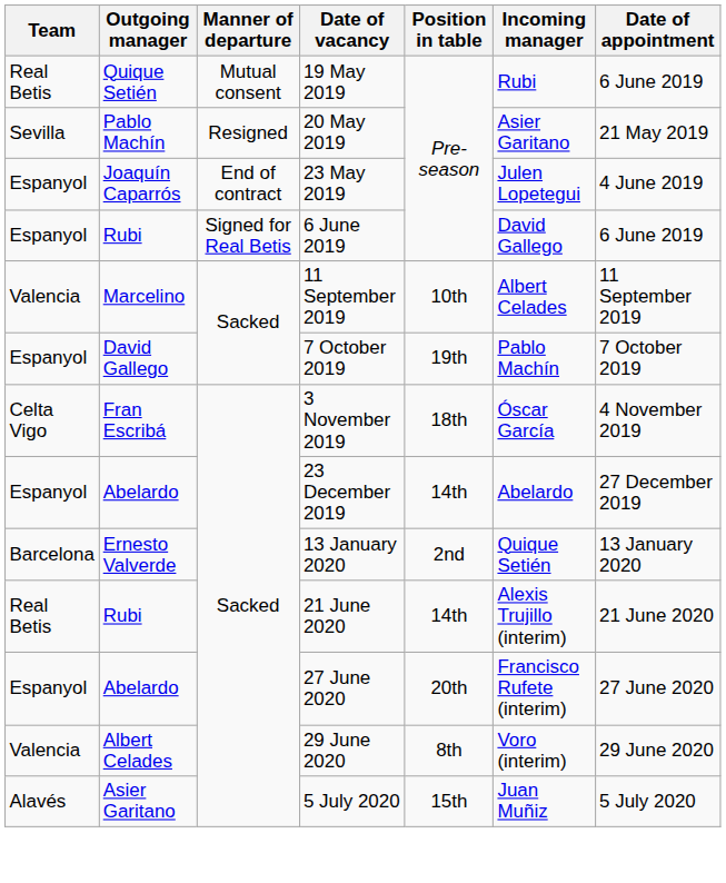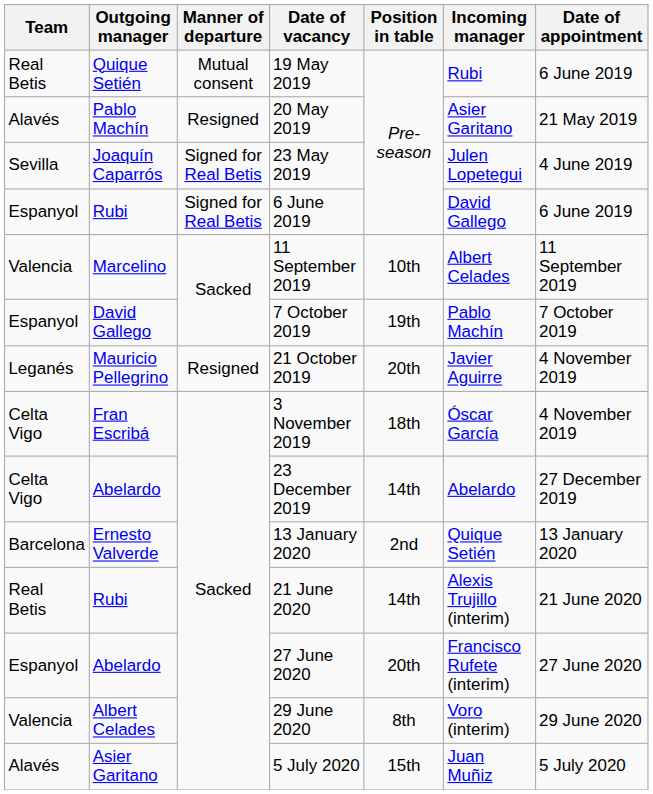20 May 2019 | Team: Sevilla -> Alavés
23 May 2019 | Team: Espanyol -> Sevilla
23 May 2019 | Manner of departure: End of contract -> Signed for Real Betis
+ row: Leganés | Mauricio Pellegrino | Resigned | 21 October 2019 | 20th | Javier Aguirre | 4 November 2019
23 December 2019 | Team: Espanyol -> Celta Vigo
